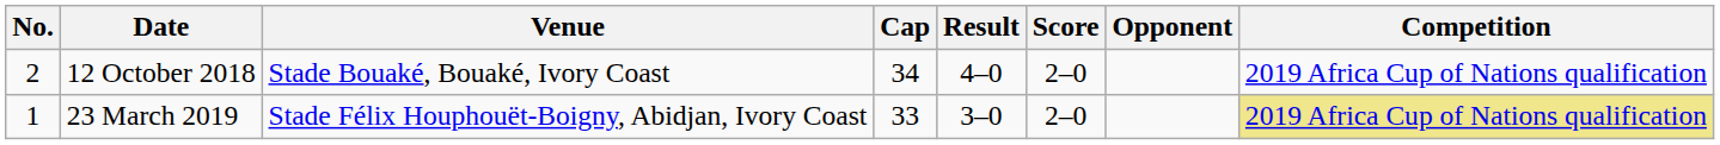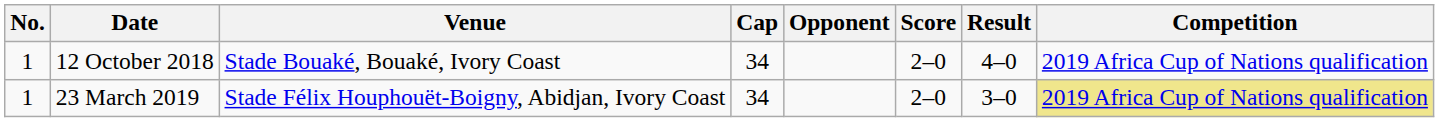columns swapped: Opponent <-> Result
12 October 2018 | No.: 2 -> 1
23 March 2019 | Cap: 33 -> 34
